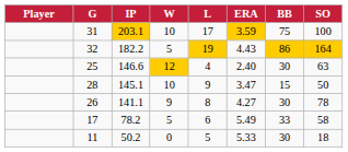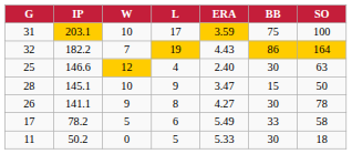- column: Player
32 | W: 5 -> 7
